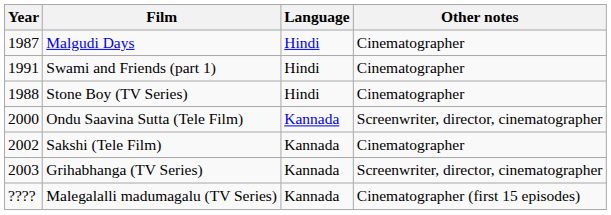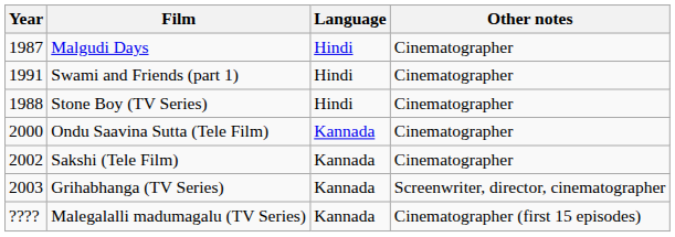Ondu Saavina Sutta (Tele Film) | Other notes: Screenwriter, director, cinematographer -> Cinematographer
